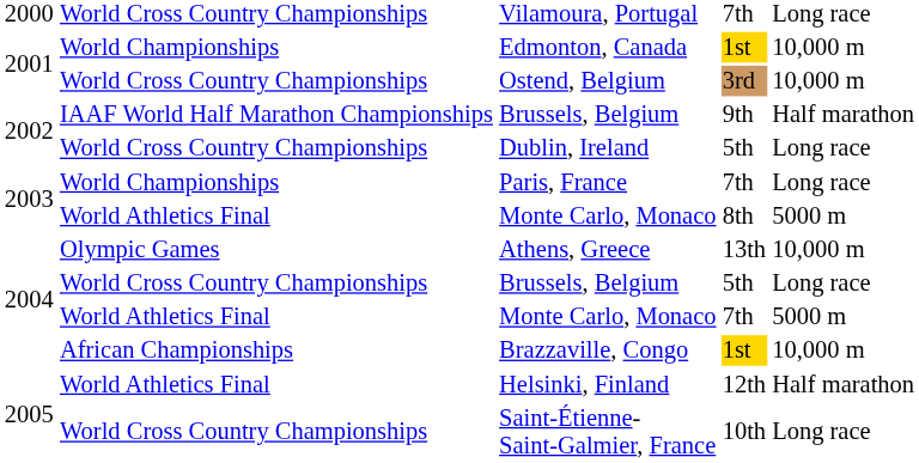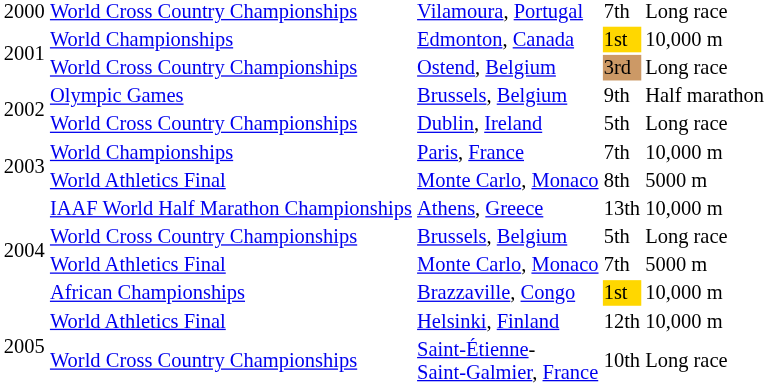Ostend, Belgium | column 5: 10,000 m -> Long race
Brussels, Belgium / 9th | column 2: IAAF World Half Marathon Championships -> Olympic Games
Paris, France | column 5: Long race -> 10,000 m
Athens, Greece | column 2: Olympic Games -> IAAF World Half Marathon Championships
Helsinki, Finland | column 5: Half marathon -> 10,000 m
